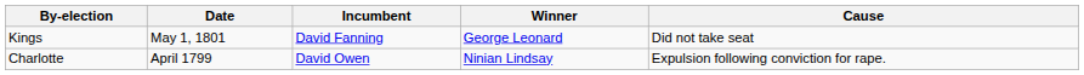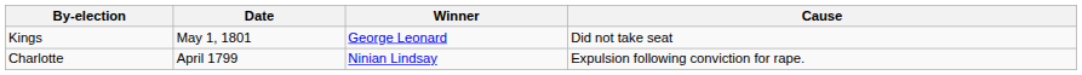- column: Incumbent | David Fanning | David Owen
